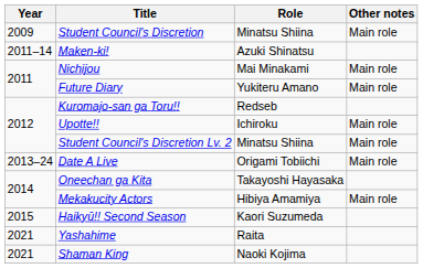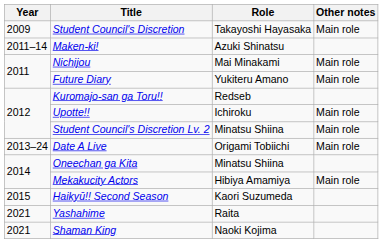Student Council's Discretion | Role: Minatsu Shiina -> Takayoshi Hayasaka
Oneechan ga Kita | Role: Takayoshi Hayasaka -> Minatsu Shiina
